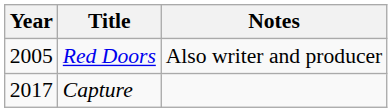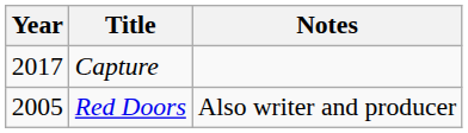rows swapped: Red Doors <-> Capture
